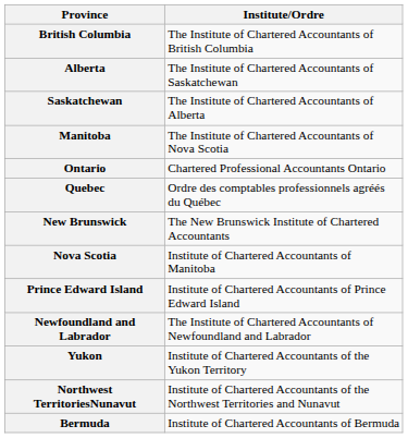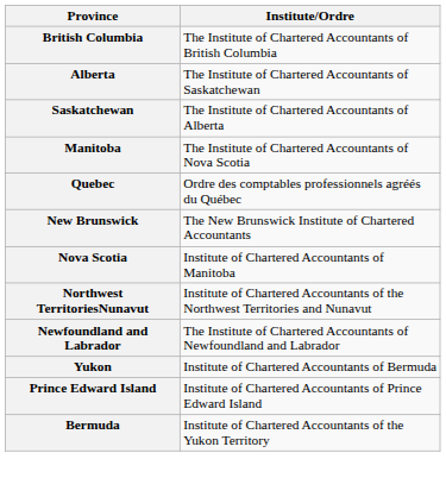- row: Ontario | Chartered Professional Accountants Ontario
rows swapped: Prince Edward Island <-> Northwest TerritoriesNunavut
Yukon | Institute/Ordre: Institute of Chartered Accountants of the Yukon Territory -> Institute of Chartered Accountants of Bermuda
Bermuda | Institute/Ordre: Institute of Chartered Accountants of Bermuda -> Institute of Chartered Accountants of the Yukon Territory
